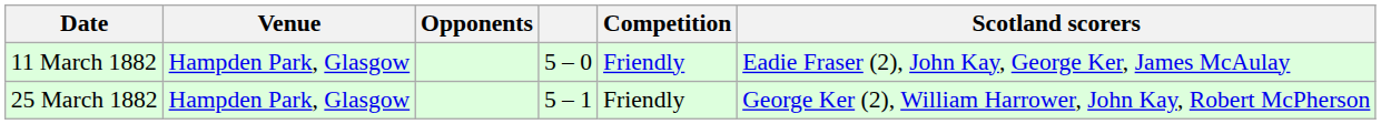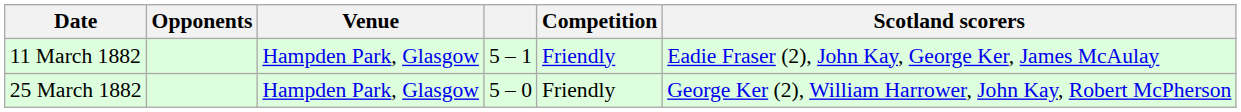columns swapped: Venue <-> Opponents
11 March 1882 | column 4: 5 – 0 -> 5 – 1
25 March 1882 | column 4: 5 – 1 -> 5 – 0
